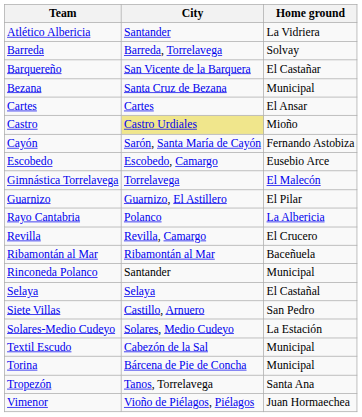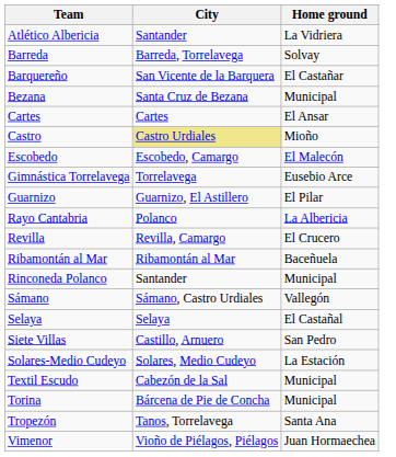- row: Cayón | Sarón, Santa María de Cayón | Fernando Astobiza
Escobedo | Home ground: Eusebio Arce -> El Malecón
Gimnástica Torrelavega | Home ground: El Malecón -> Eusebio Arce
+ row: Sámano | Sámano, Castro Urdiales | Vallegón
